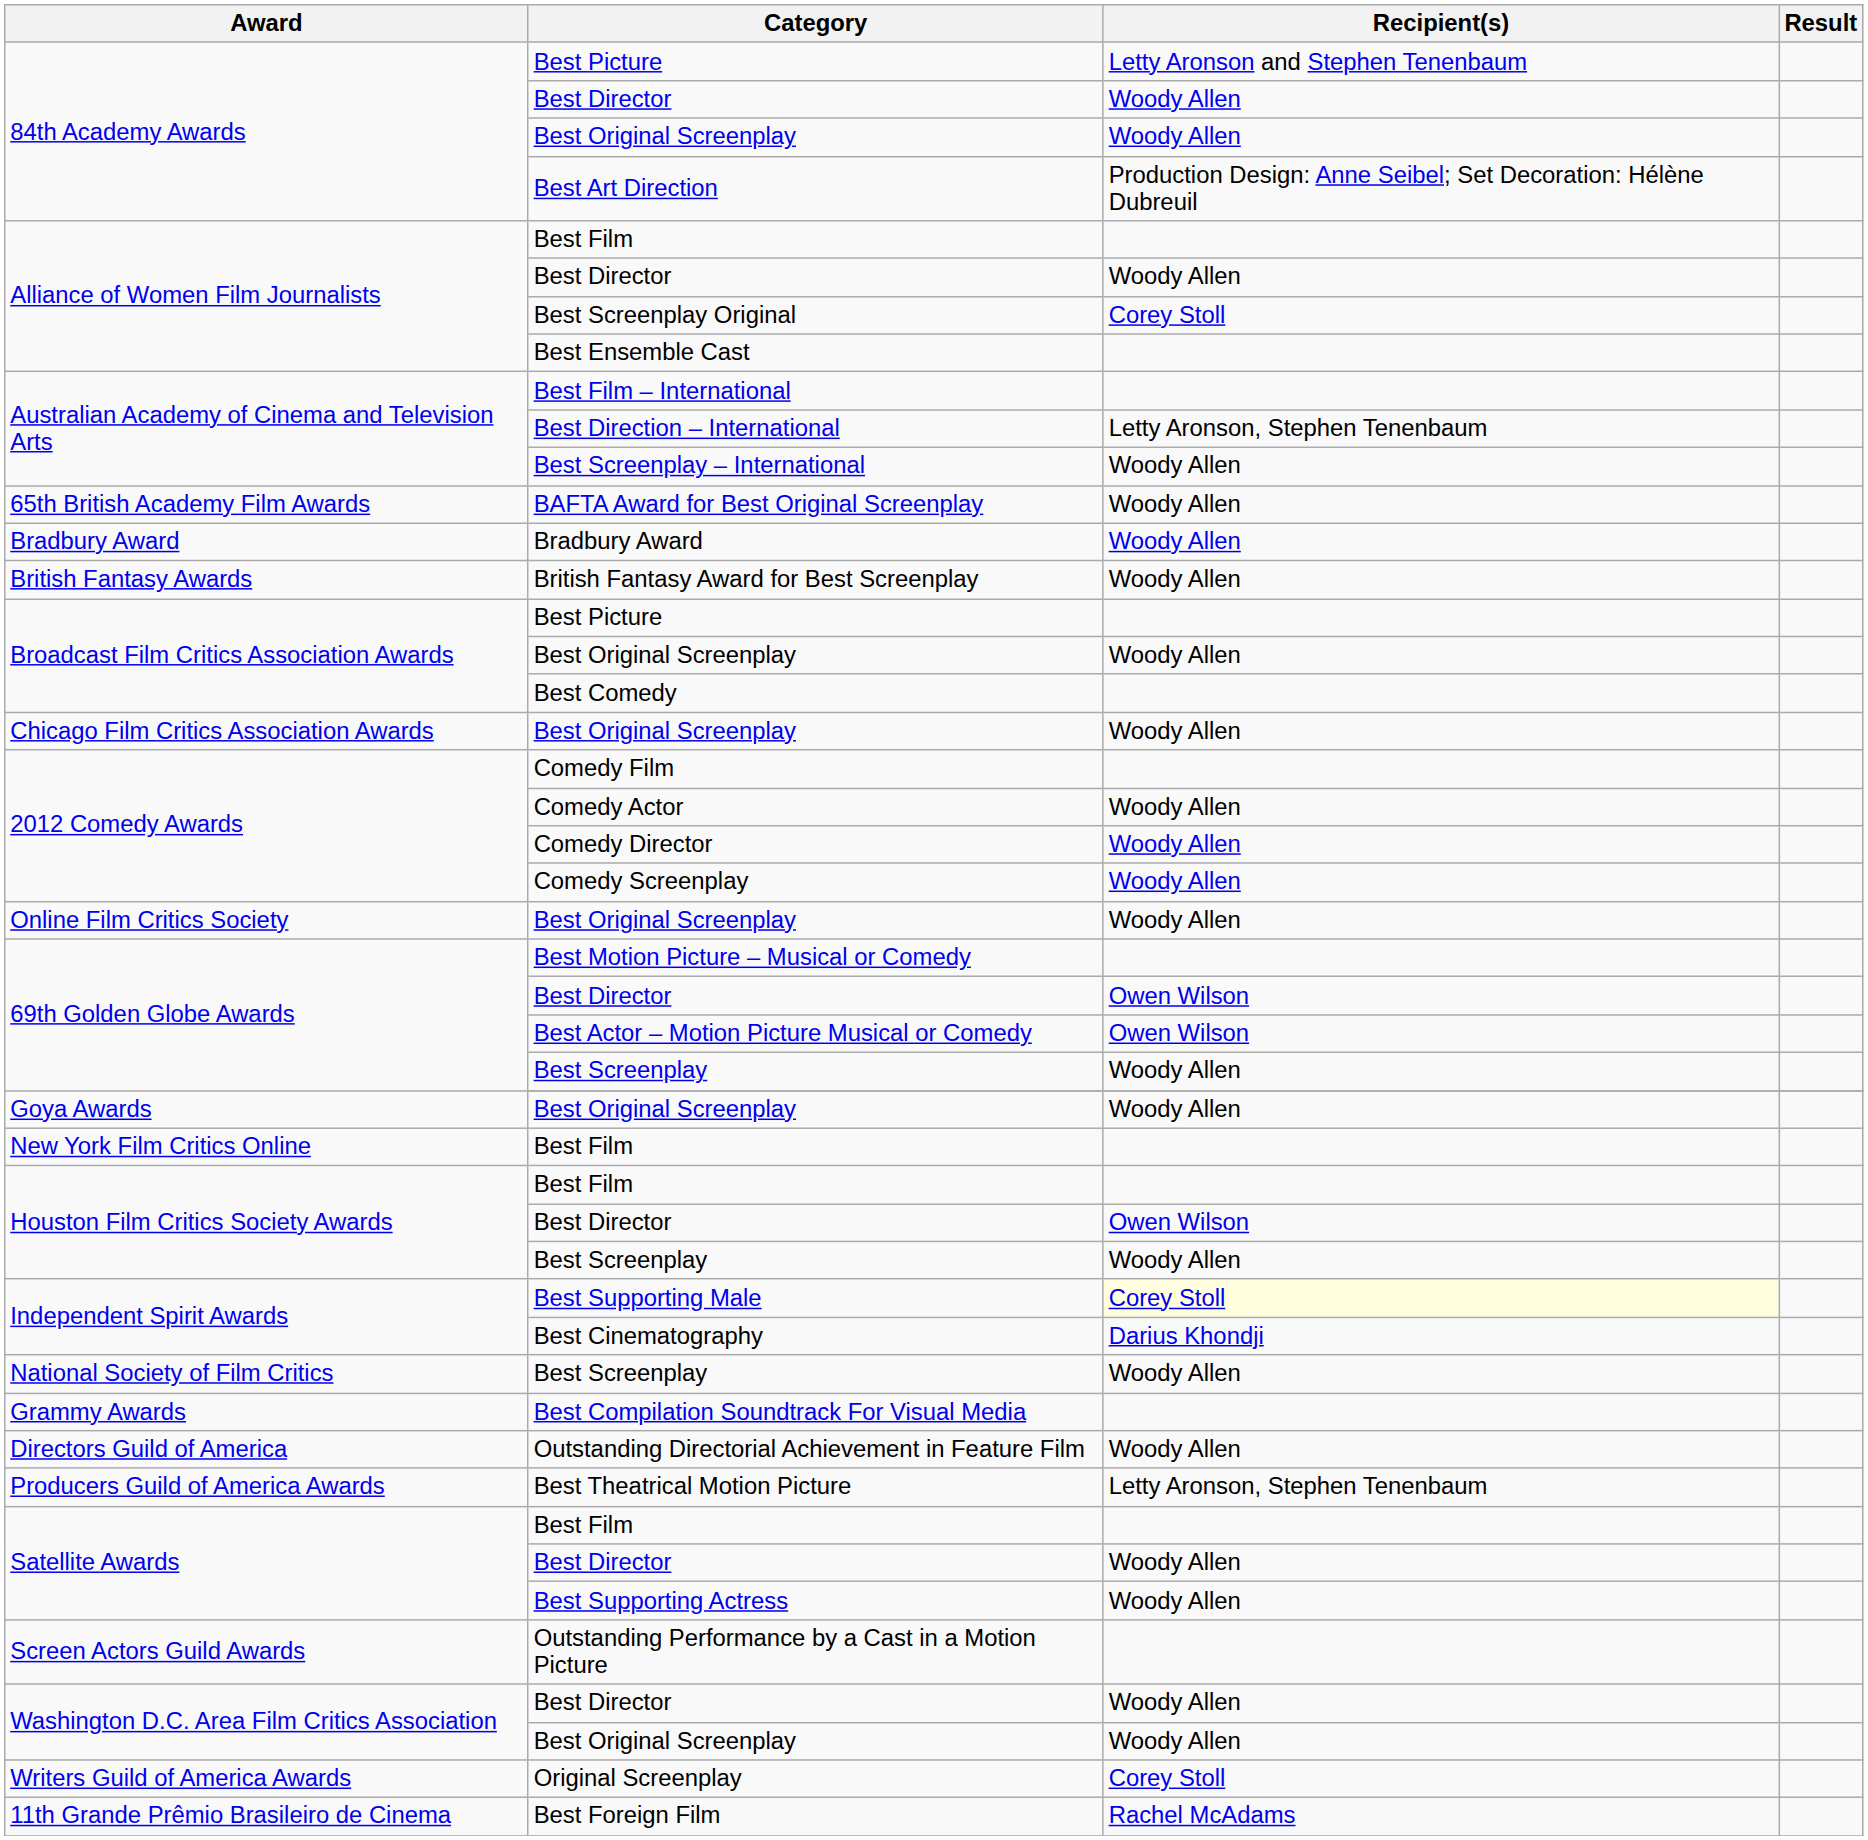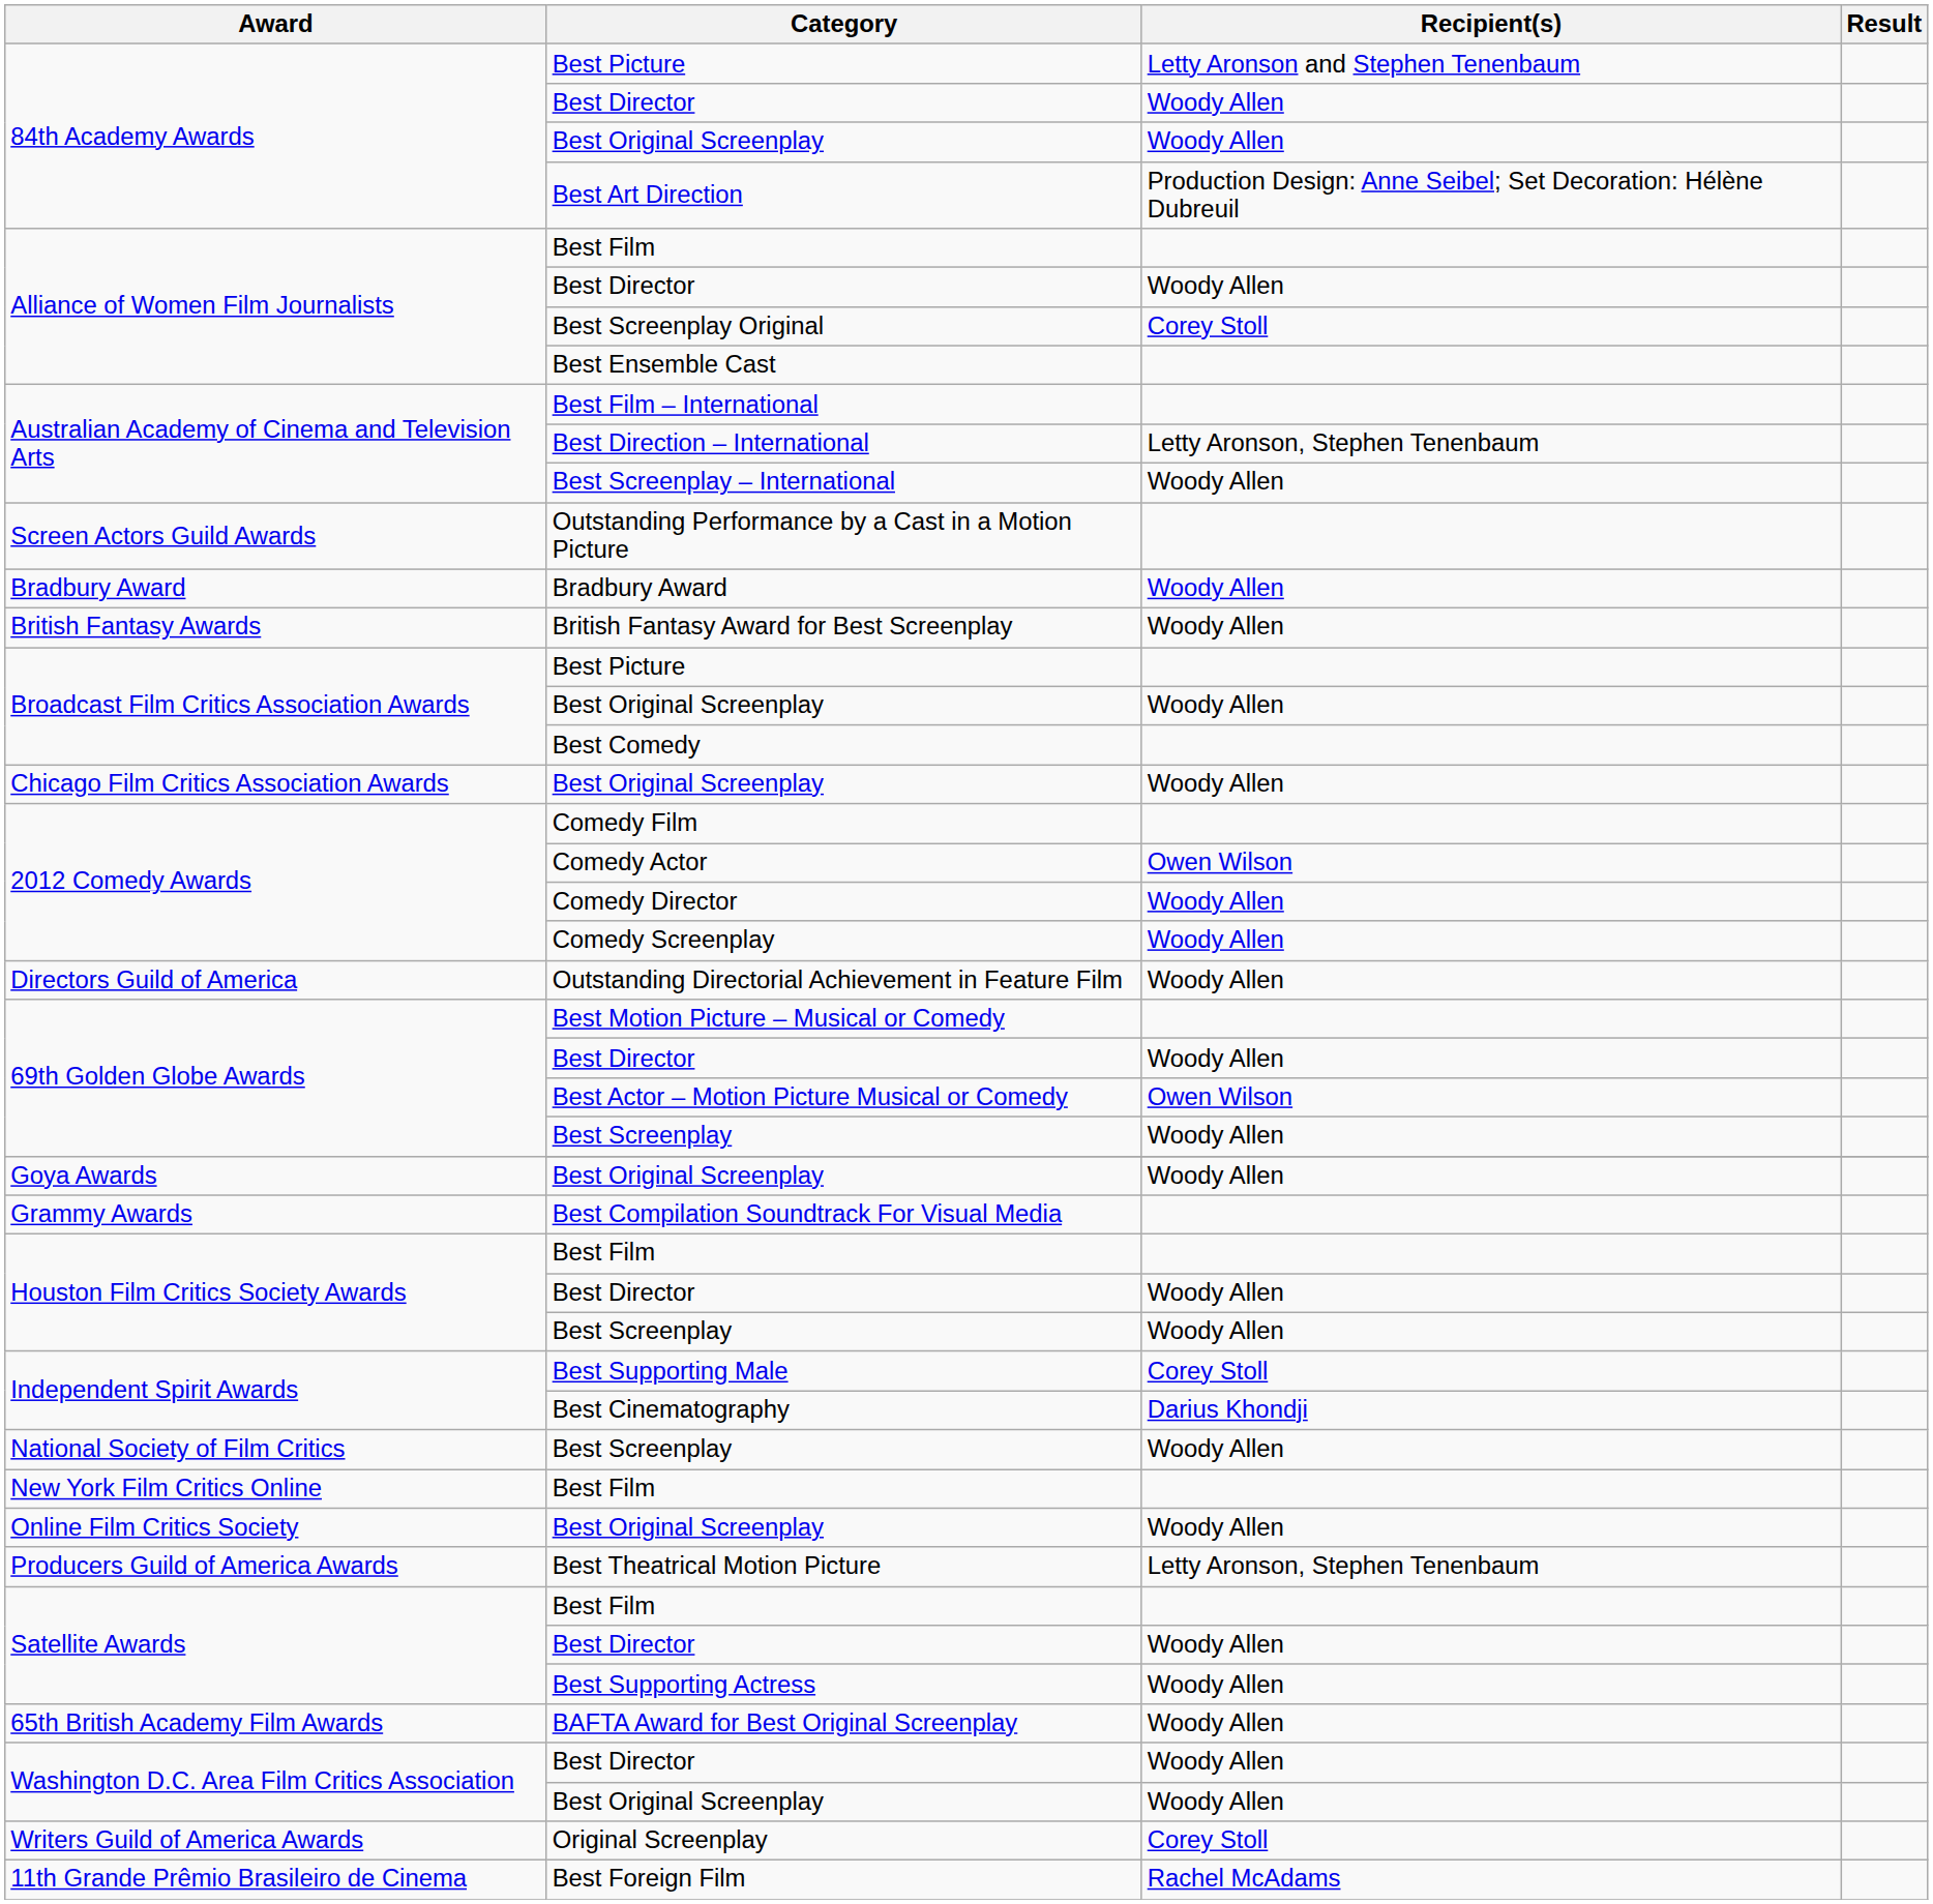rows swapped: BAFTA Award for Best Original Screenplay <-> Outstanding Performance by a Cast in a Motion Picture
Comedy Actor | Recipient(s): Woody Allen -> Owen Wilson
rows swapped: Outstanding Directorial Achievement in Feature Film <-> Online Film Critics Society / Best Original Screenplay
69th Golden Globe Awards / Best Director | Recipient(s): Owen Wilson -> Woody Allen
rows swapped: Best Compilation Soundtrack For Visual Media <-> New York Film Critics Online / Best Film
Houston Film Critics Society Awards / Best Director | Recipient(s): Owen Wilson -> Woody Allen
Best Supporting Male | Recipient(s): lightyellow background -> no background
